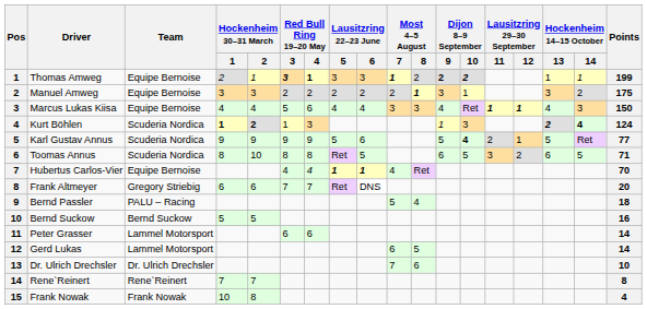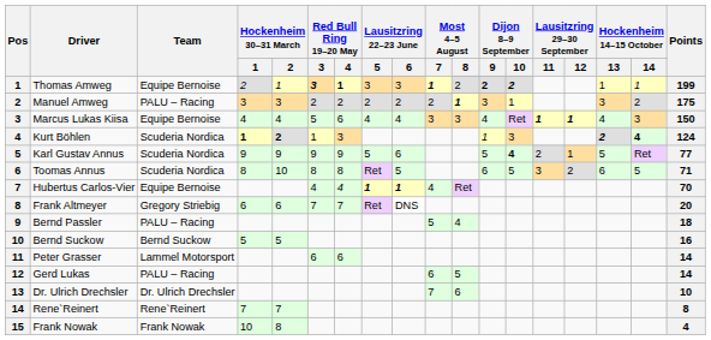Manuel Amweg | Team: Equipe Bernoise -> PALU – Racing
Gerd Lukas | Team: Lammel Motorsport -> PALU – Racing
